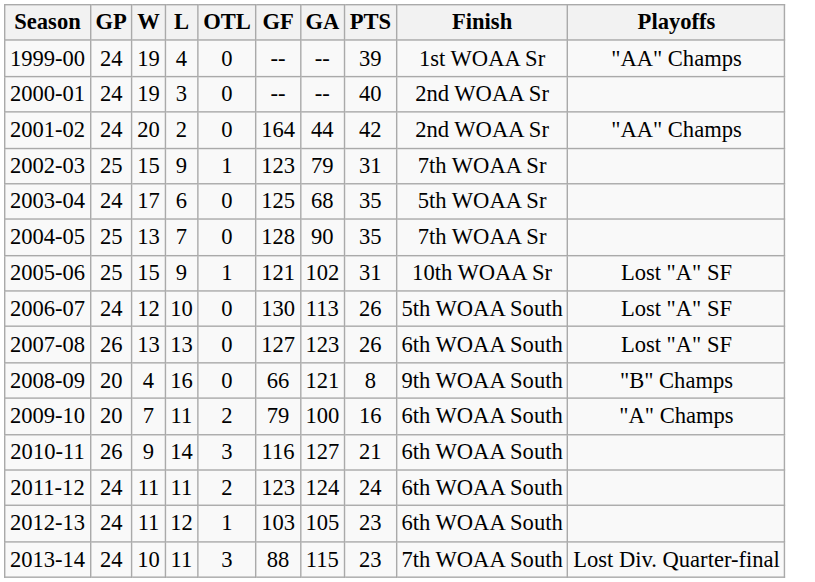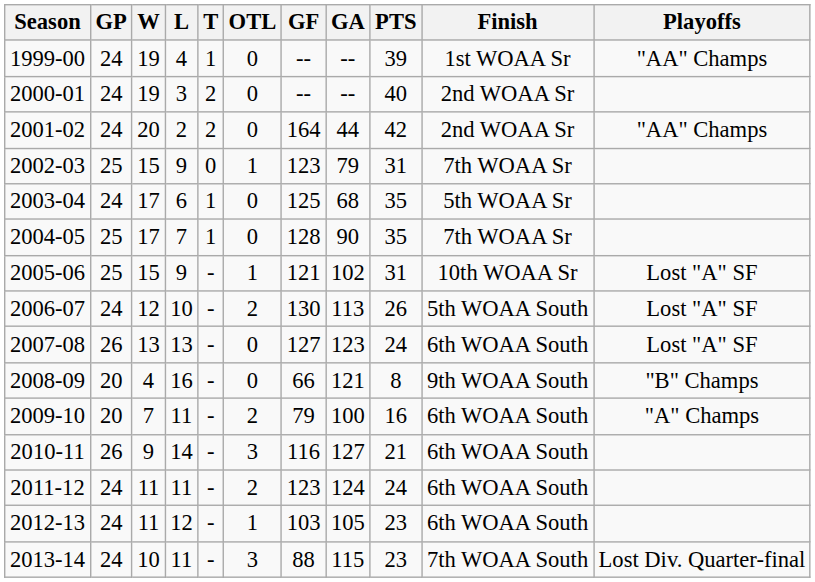+ column: T | 1 | 2 | 2 | 0 | 1 | 1 | - | - | - | - | - | - | - | - | -
2004-05 | W: 13 -> 17
2006-07 | OTL: 0 -> 2
2007-08 | PTS: 26 -> 24
